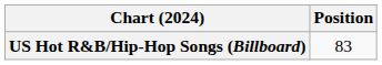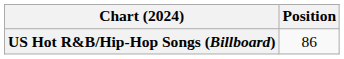US Hot R&B/Hip-Hop Songs (Billboard) | Position: 83 -> 86
